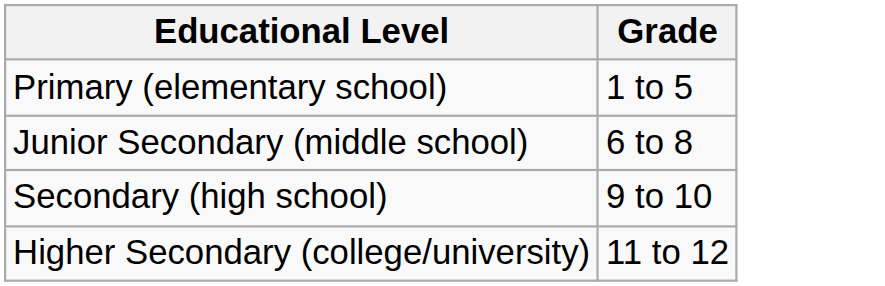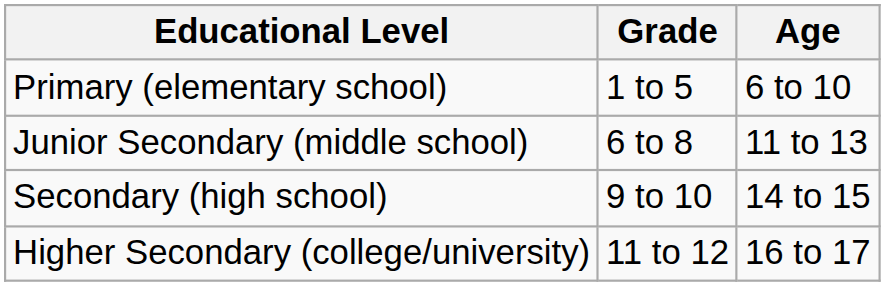+ column: Age | 6 to 10 | 11 to 13 | 14 to 15 | 16 to 17
